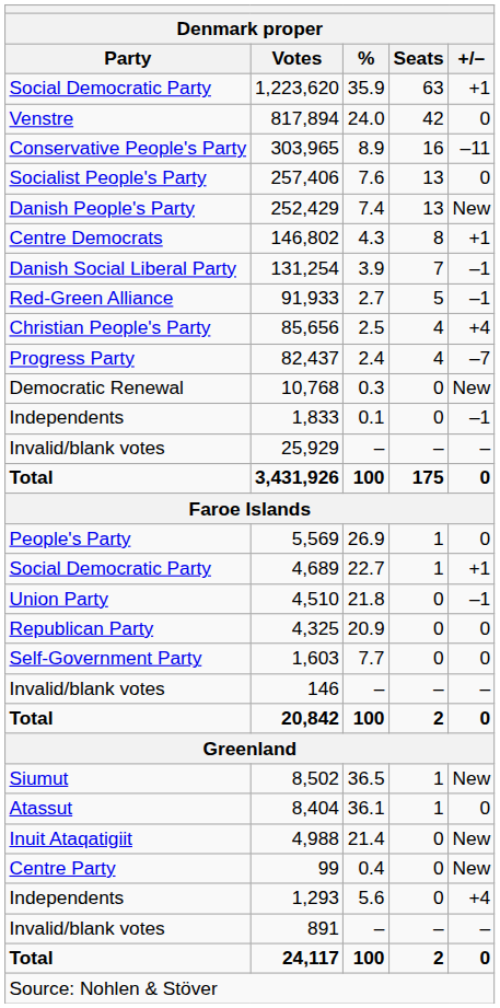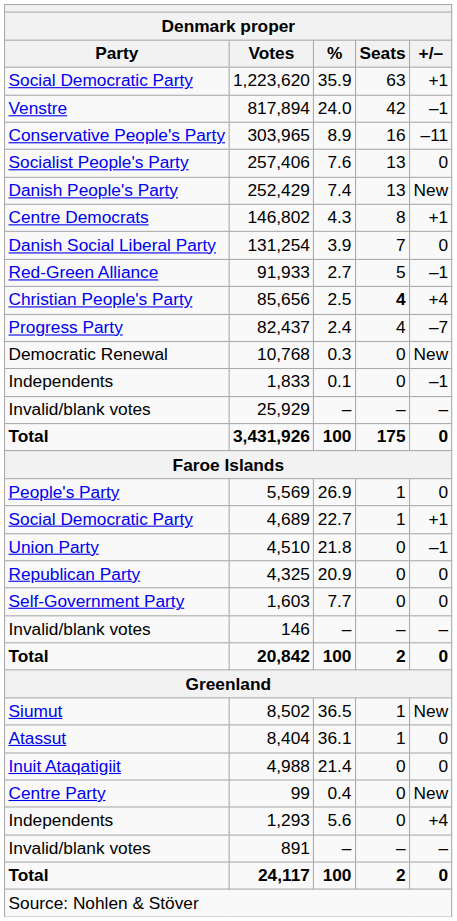817,894 | Denmark proper / +/–: 0 -> –1
131,254 | Denmark proper / +/–: –1 -> 0
85,656 | Denmark proper / Seats: normal -> bold
4,988 | Denmark proper / +/–: New -> 0
